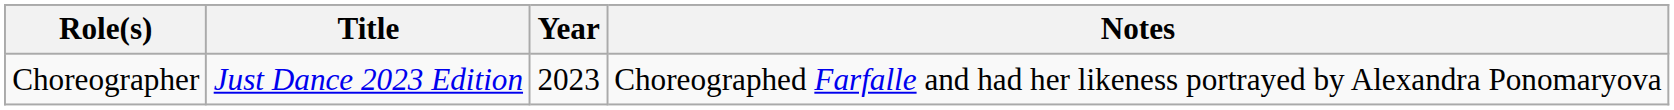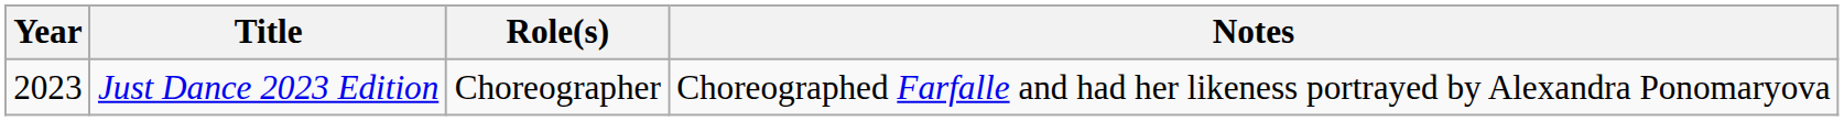columns swapped: Year <-> Role(s)
